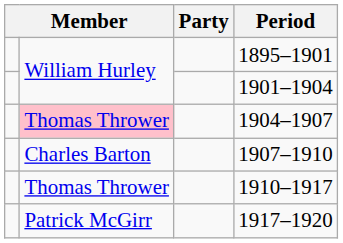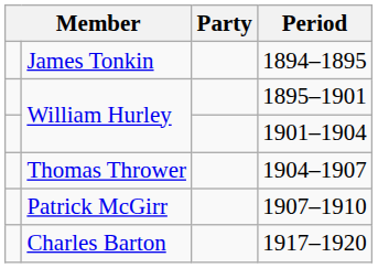+ row: James Tonkin | 1894–1895
1904–1907 | column 2: pink background -> no background
1907–1910 | column 2: Charles Barton -> Patrick McGirr
- row: Thomas Thrower | 1910–1917
1917–1920 | column 2: Patrick McGirr -> Charles Barton
